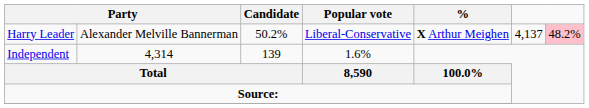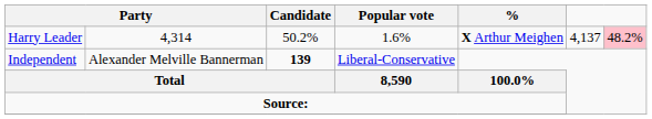Harry Leader | column 2: Alexander Melville Bannerman -> 4,314
Harry Leader | Popular vote: Liberal-Conservative -> 1.6%
Independent | column 2: 4,314 -> Alexander Melville Bannerman
Independent | Candidate: normal -> bold
Independent | Popular vote: 1.6% -> Liberal-Conservative
